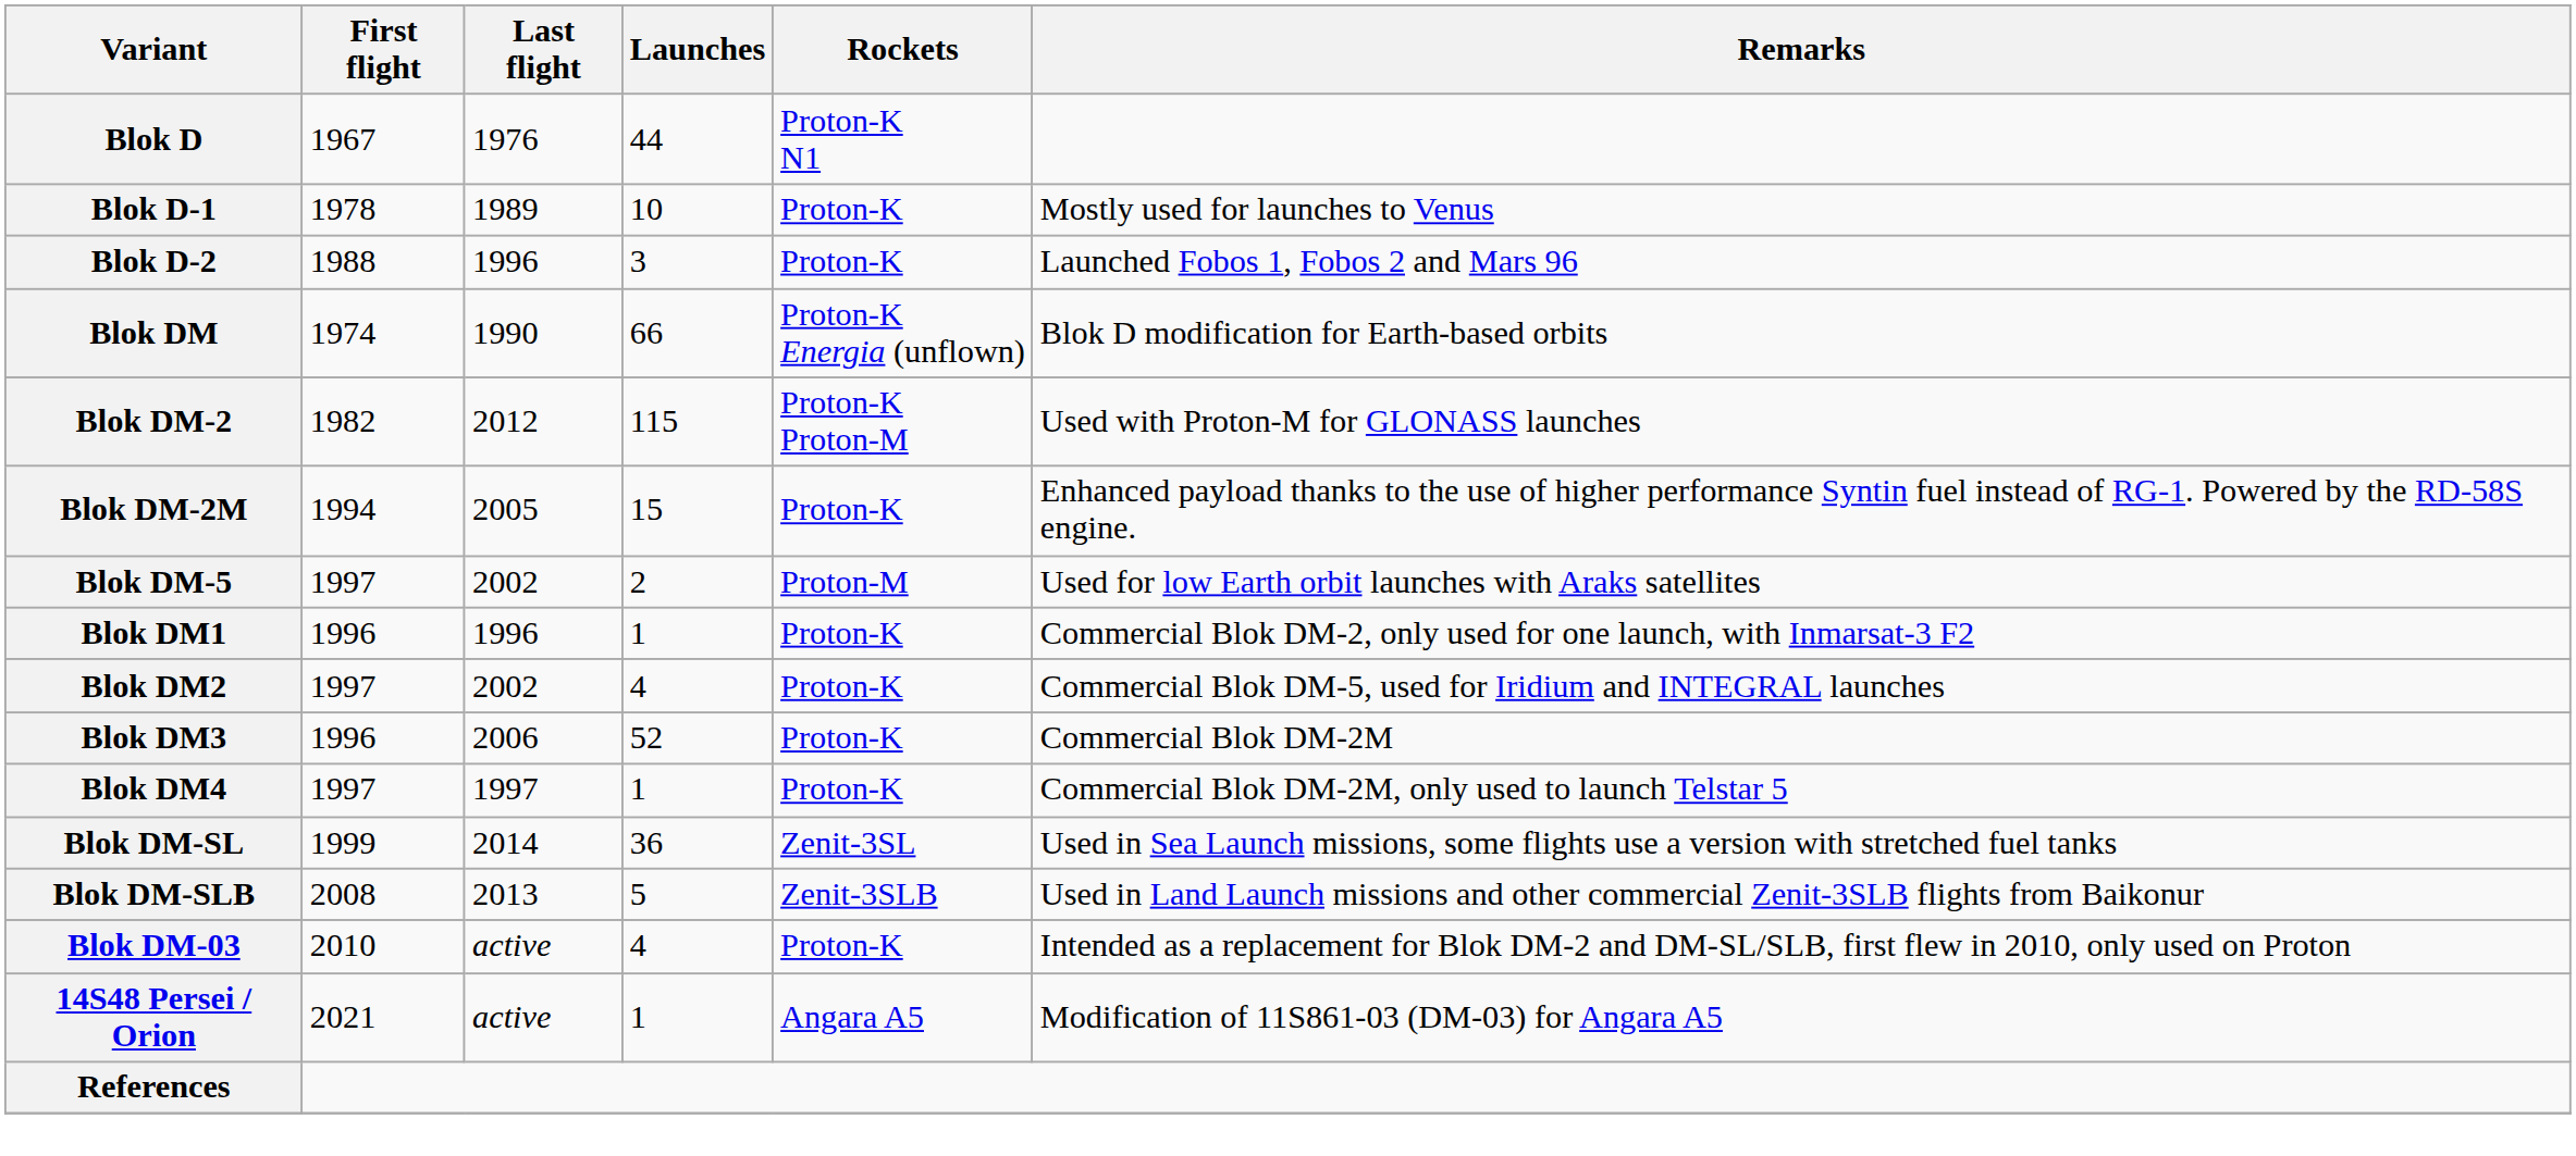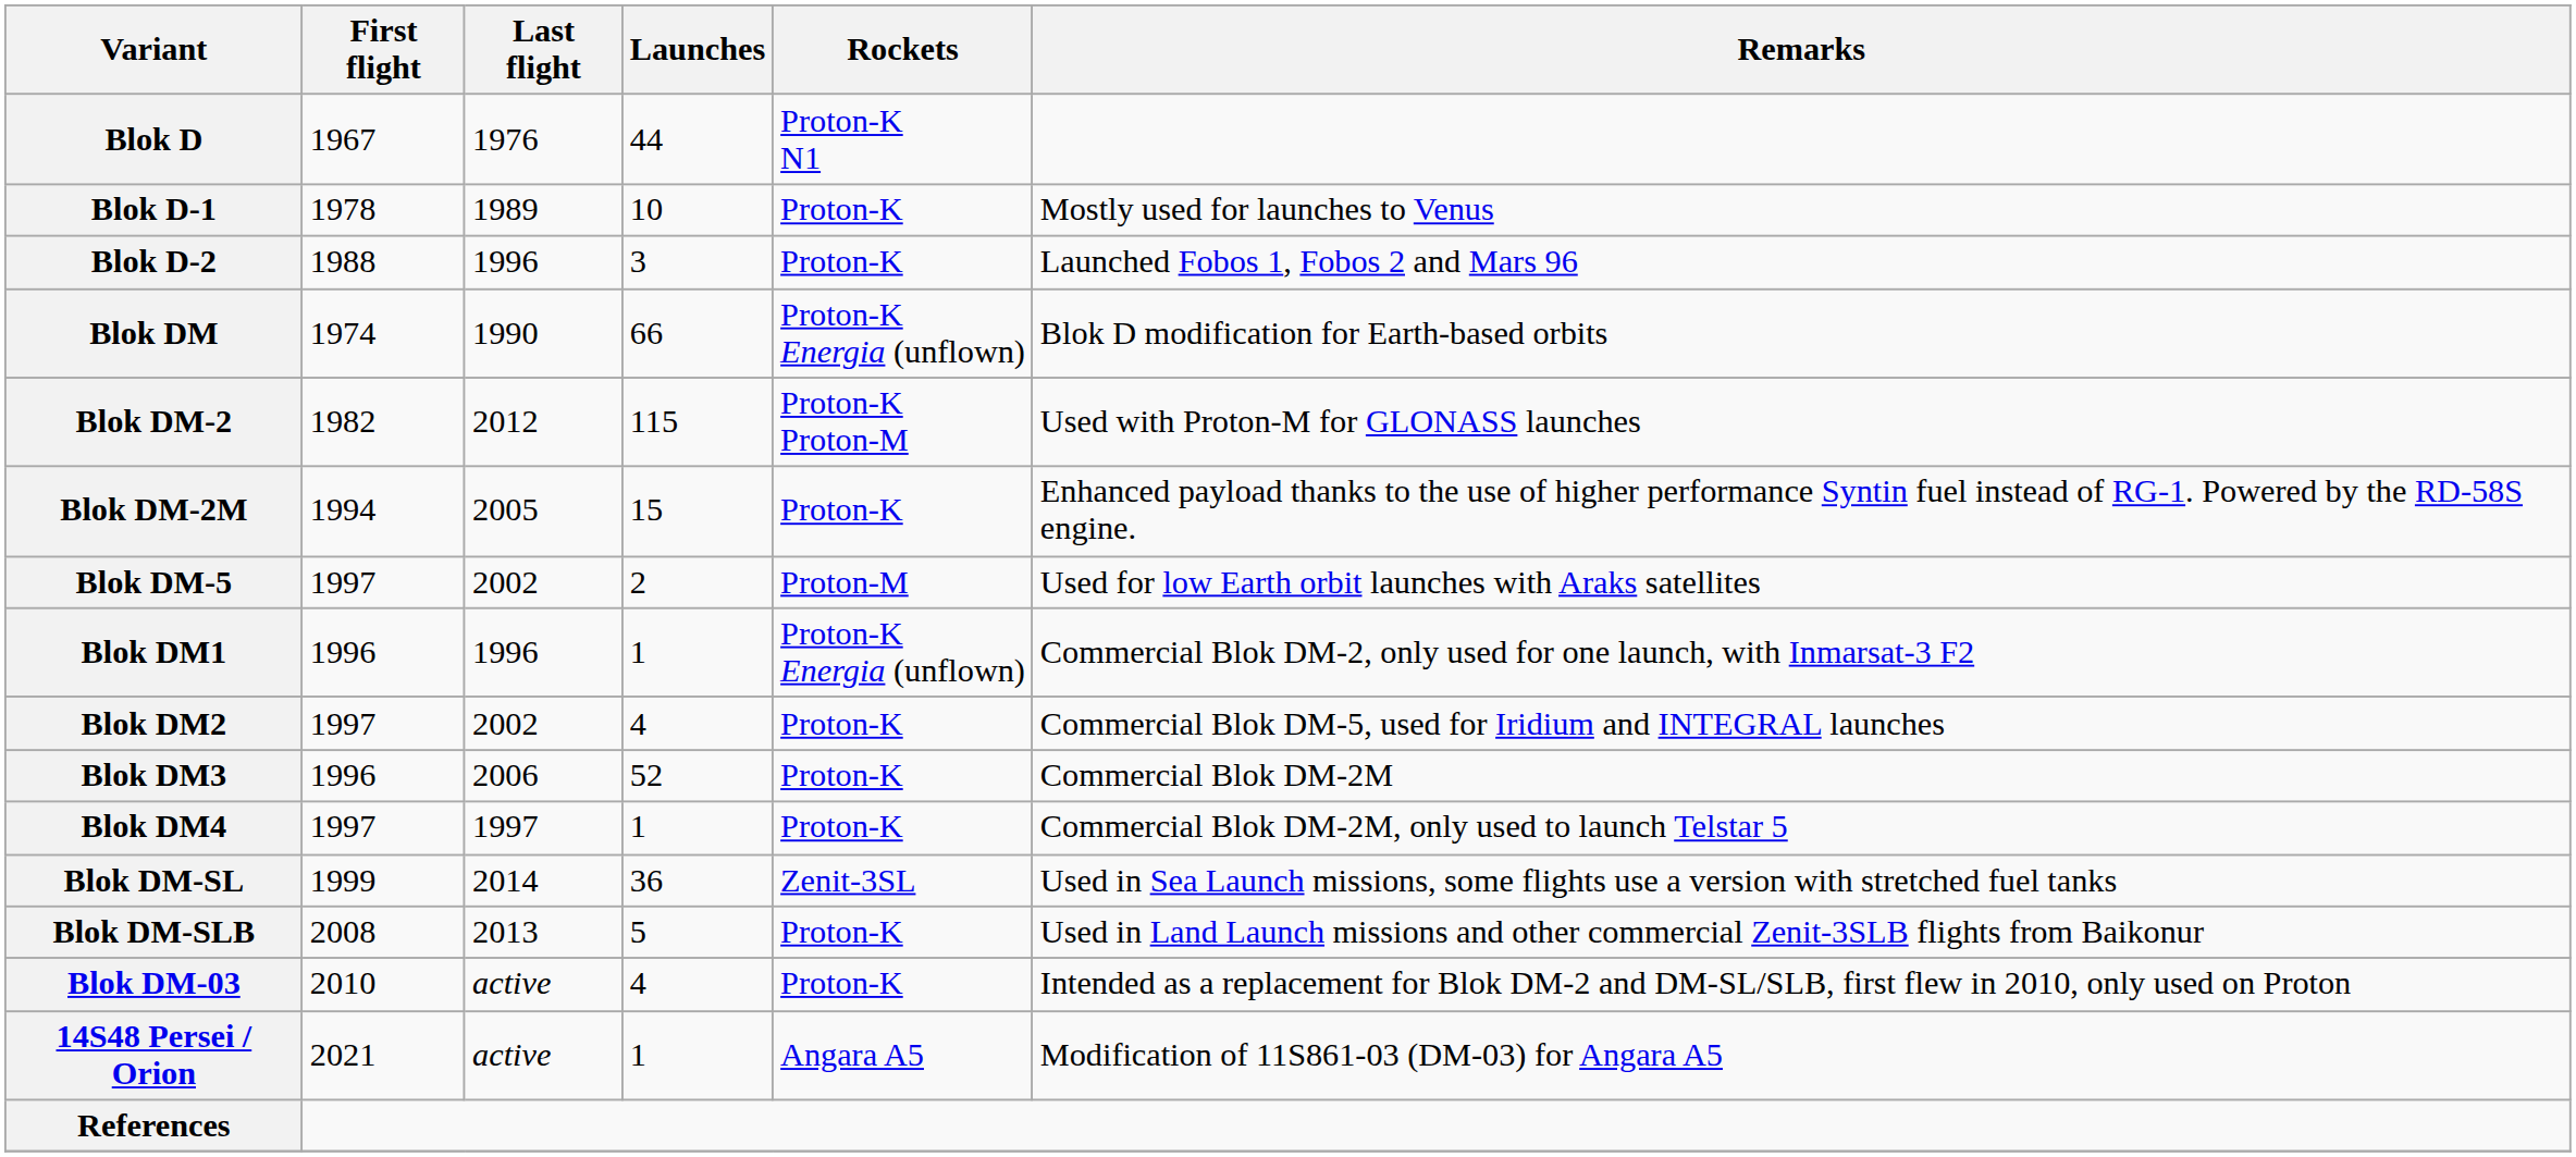Blok DM1 | Rockets: Proton-K -> Proton-K Energia (unflown)
Blok DM-SLB | Rockets: Zenit-3SLB -> Proton-K
